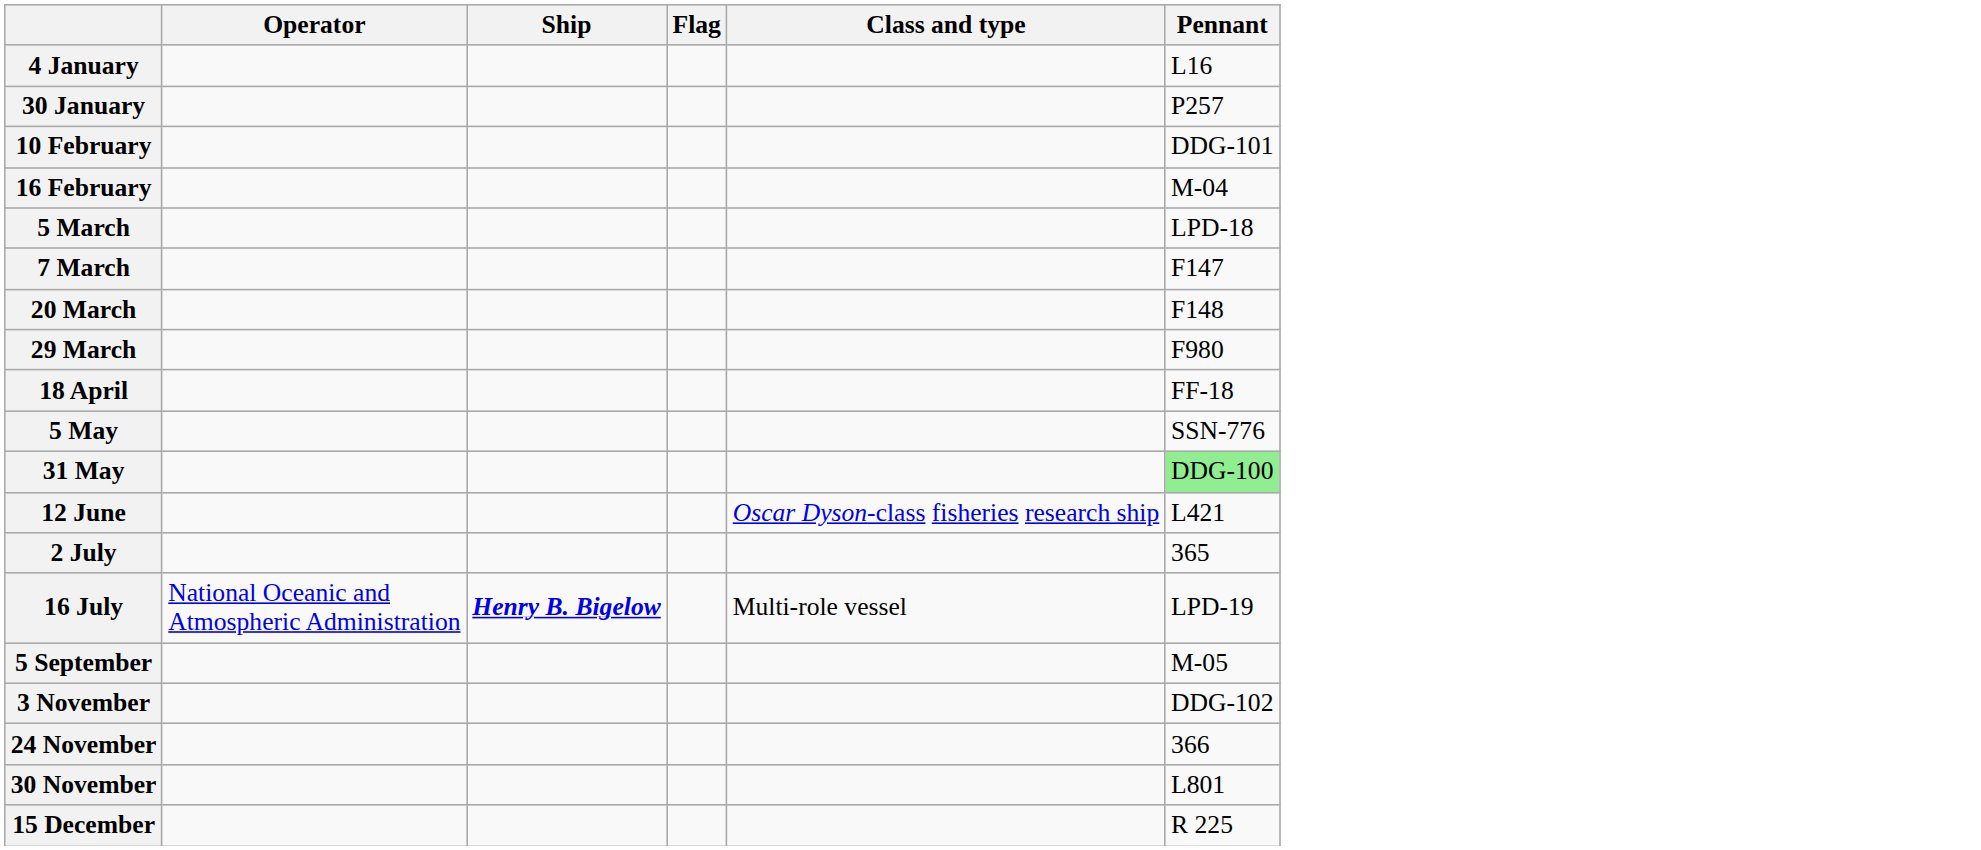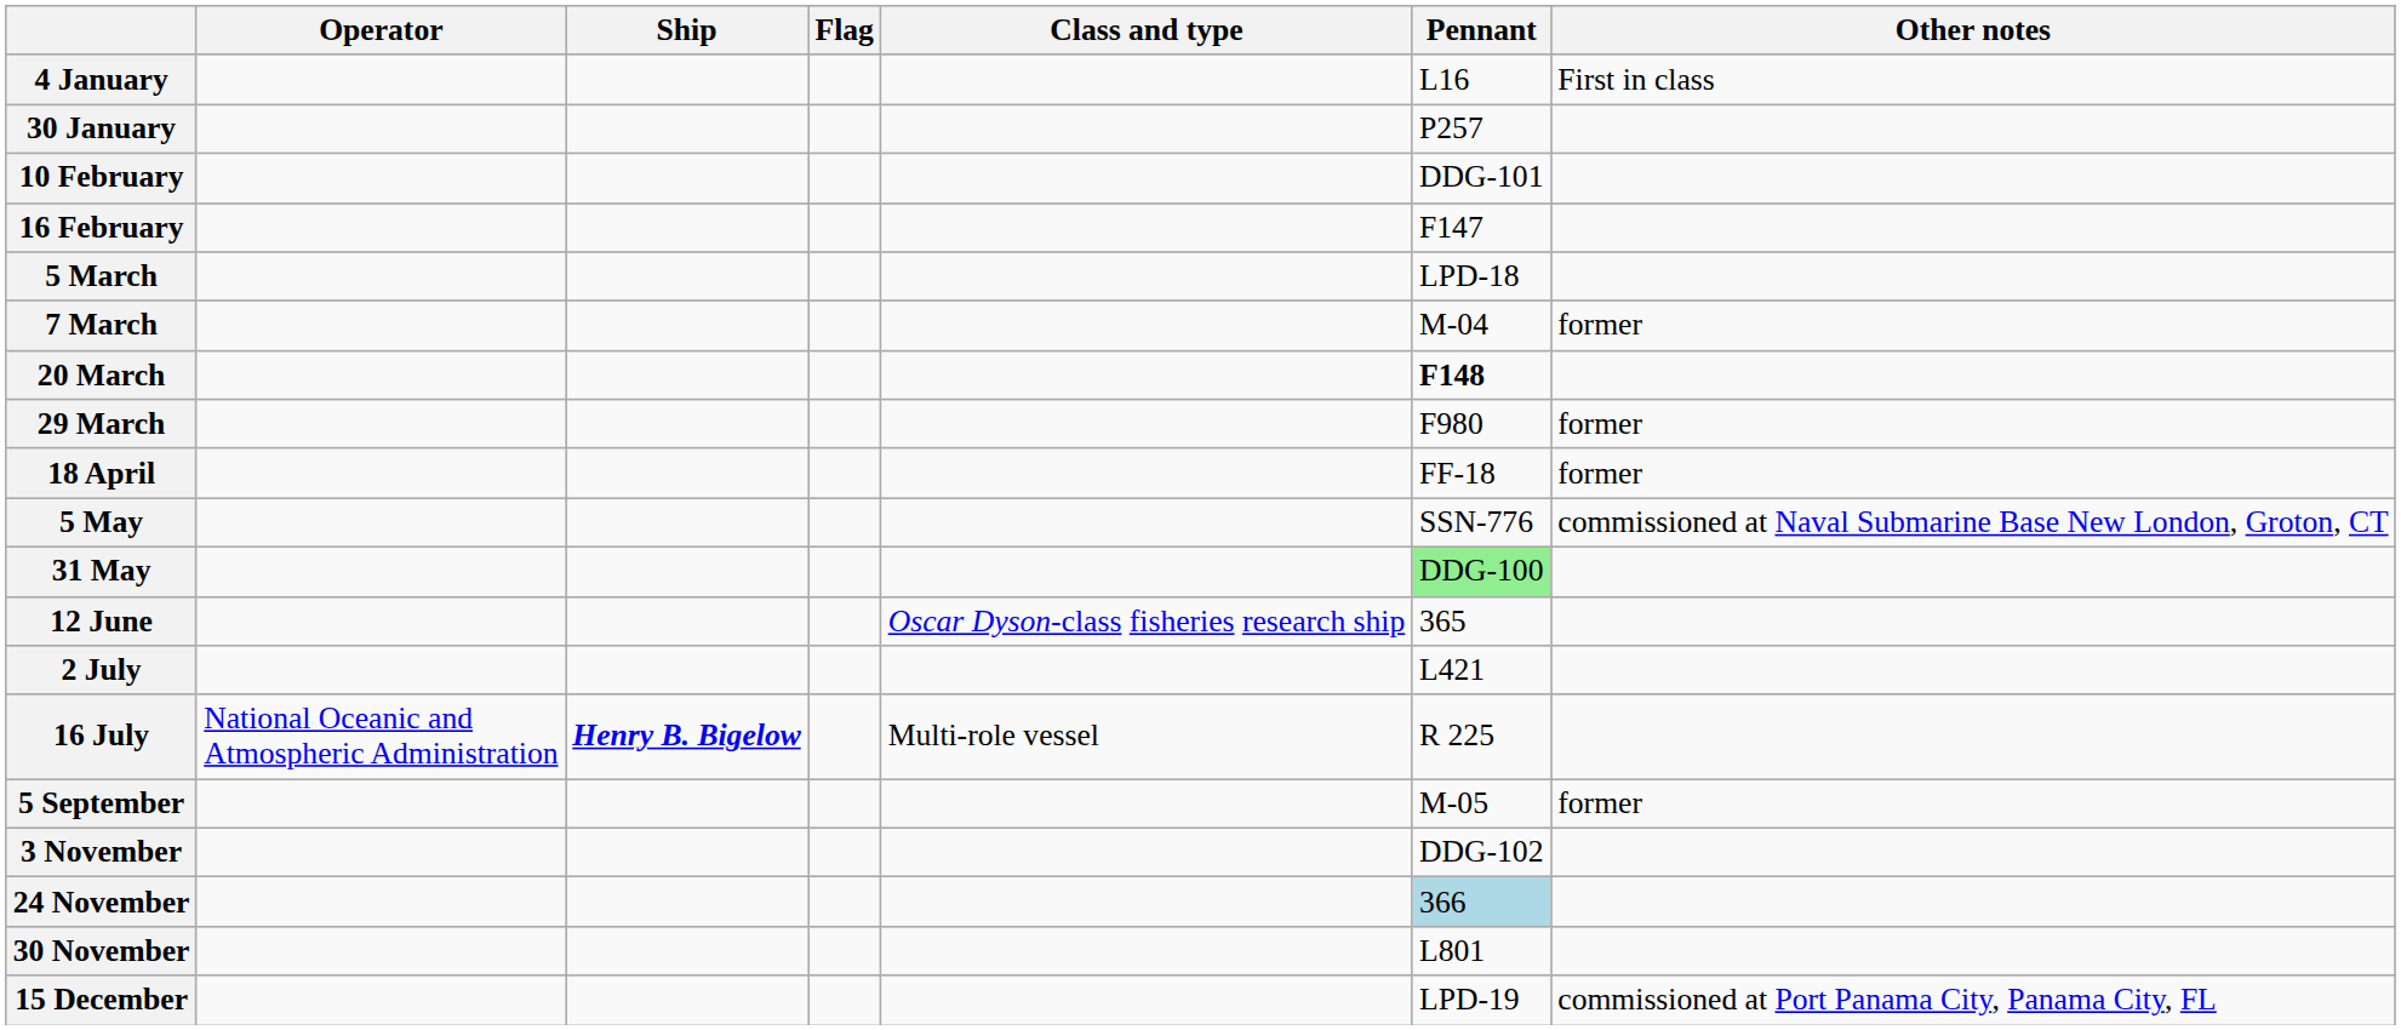+ column: Other notes | First in class | former | former | former | commissioned at Naval Submarine Base New London, Groton, CT | former | commissioned at Port Panama City, Panama City, FL
16 February | Pennant: M-04 -> F147
7 March | Pennant: F147 -> M-04
20 March | Pennant: normal -> bold
12 June | Pennant: L421 -> 365
2 July | Pennant: 365 -> L421
16 July | Pennant: LPD-19 -> R 225
24 November | Pennant: no background -> lightblue background
15 December | Pennant: R 225 -> LPD-19
